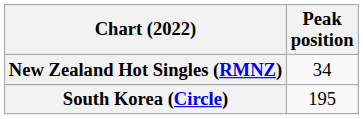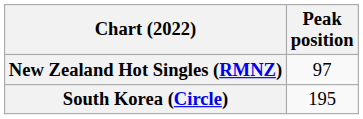New Zealand Hot Singles (RMNZ) | Peak position: 34 -> 97
